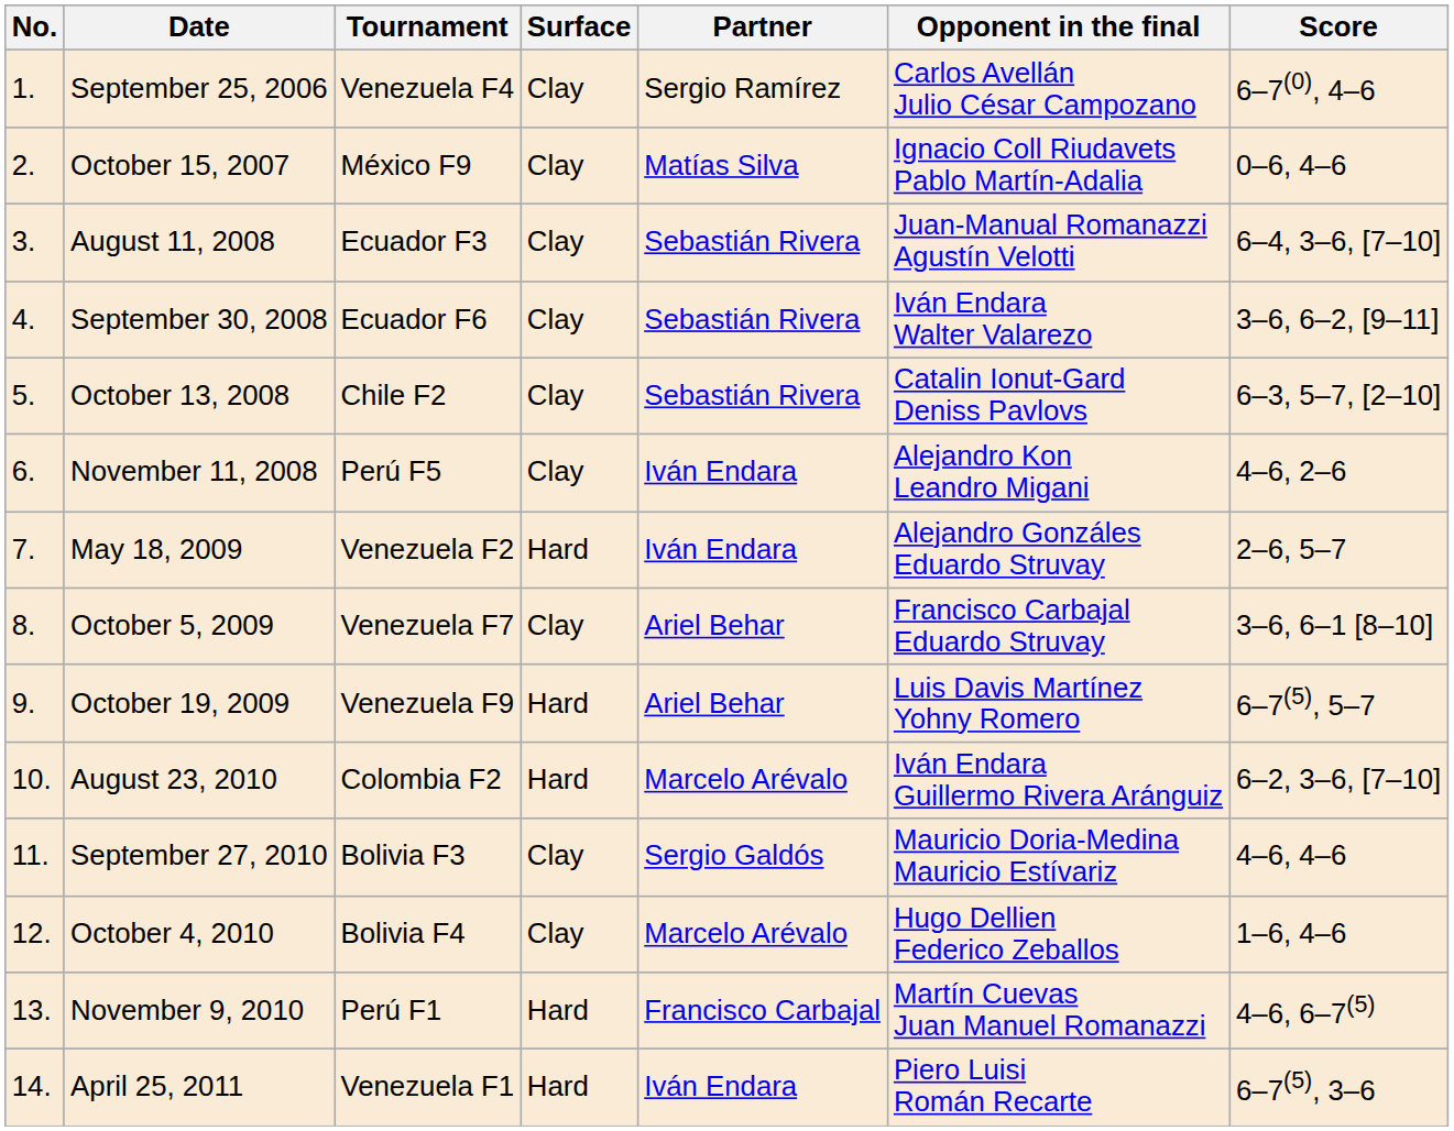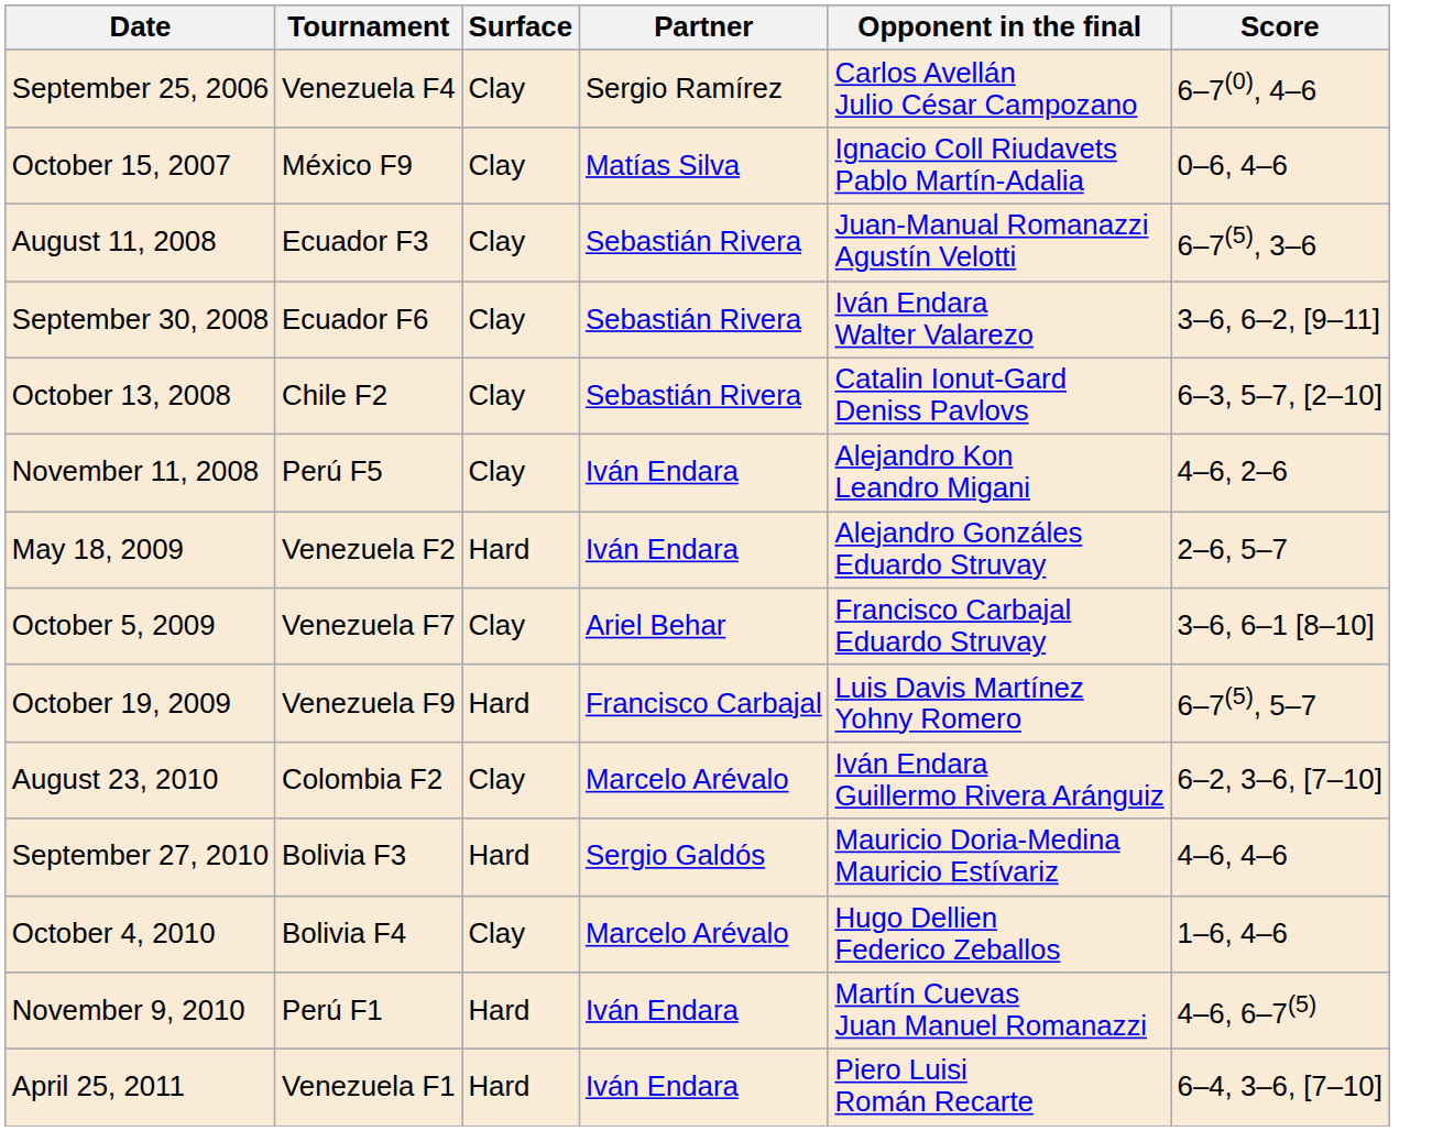- column: No. | 1. | 2. | 3. | 4. | 5. | 6. | 7. | 8. | 9. | 10. | 11. | 12. | 13. | 14.
August 11, 2008 | Score: 6–4, 3–6, [7–10] -> 6–7(5), 3–6
October 19, 2009 | Partner: Ariel Behar -> Francisco Carbajal
August 23, 2010 | Surface: Hard -> Clay
September 27, 2010 | Surface: Clay -> Hard
November 9, 2010 | Partner: Francisco Carbajal -> Iván Endara
April 25, 2011 | Score: 6–7(5), 3–6 -> 6–4, 3–6, [7–10]
